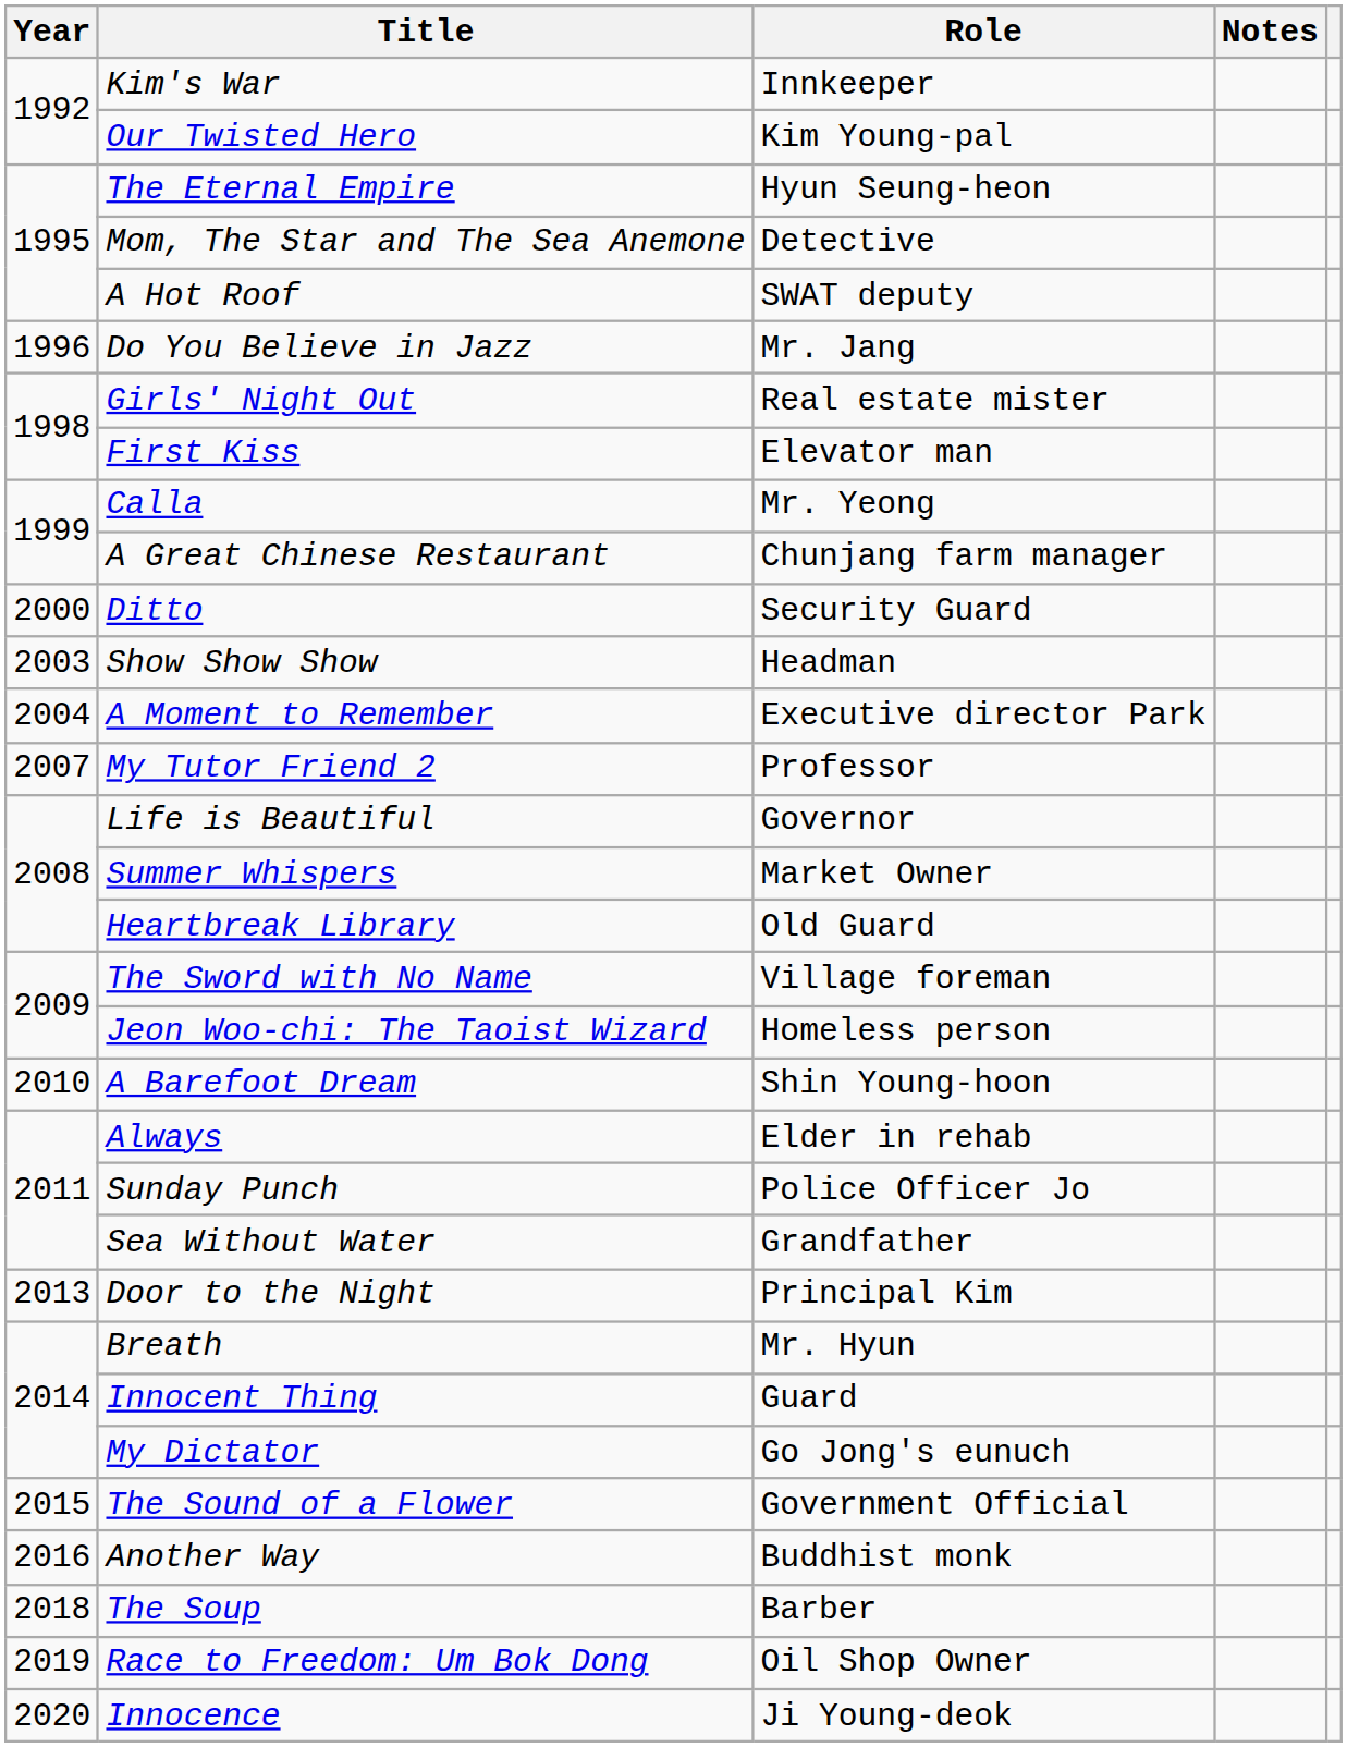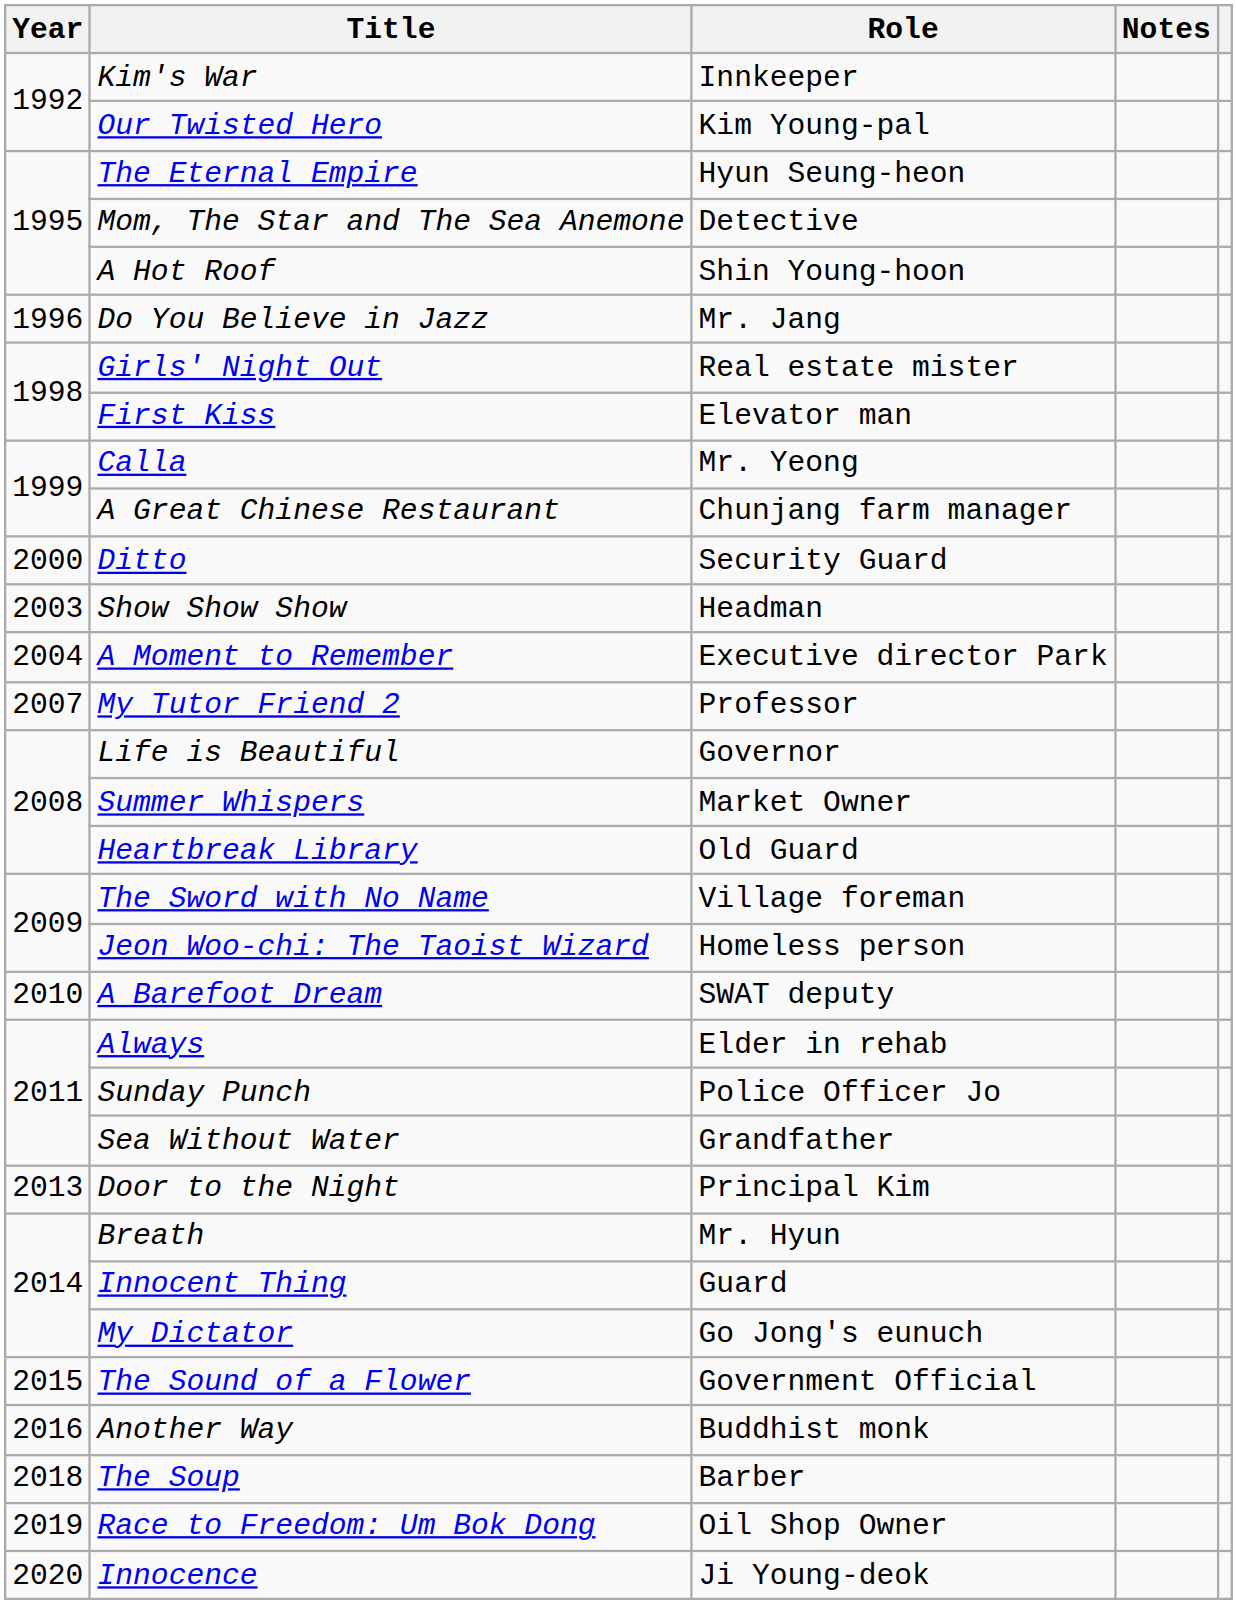A Hot Roof | Role: SWAT deputy -> Shin Young-hoon
A Barefoot Dream | Role: Shin Young-hoon -> SWAT deputy
